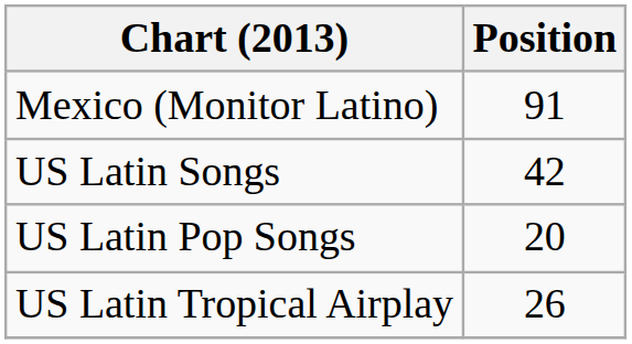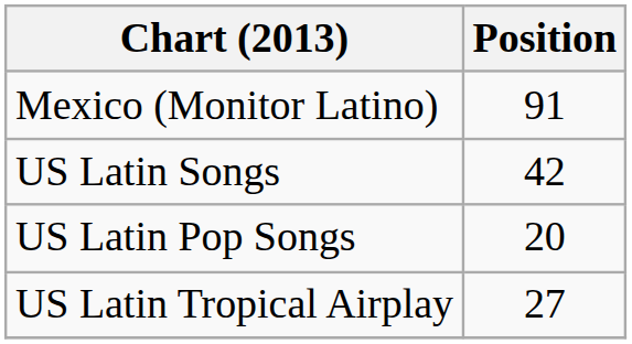US Latin Tropical Airplay | Position: 26 -> 27
